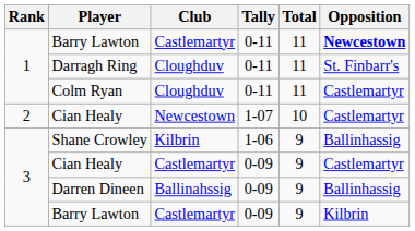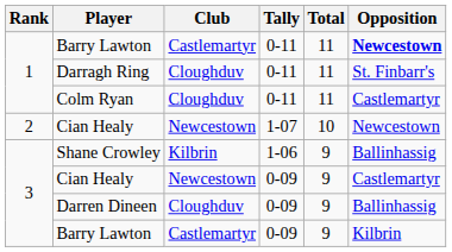Cian Healy / 1-07 | Opposition: Castlemartyr -> Newcestown
Cian Healy / 0-09 | Club: Castlemartyr -> Newcestown
Darren Dineen | Club: Ballinahssig -> Cloughduv
